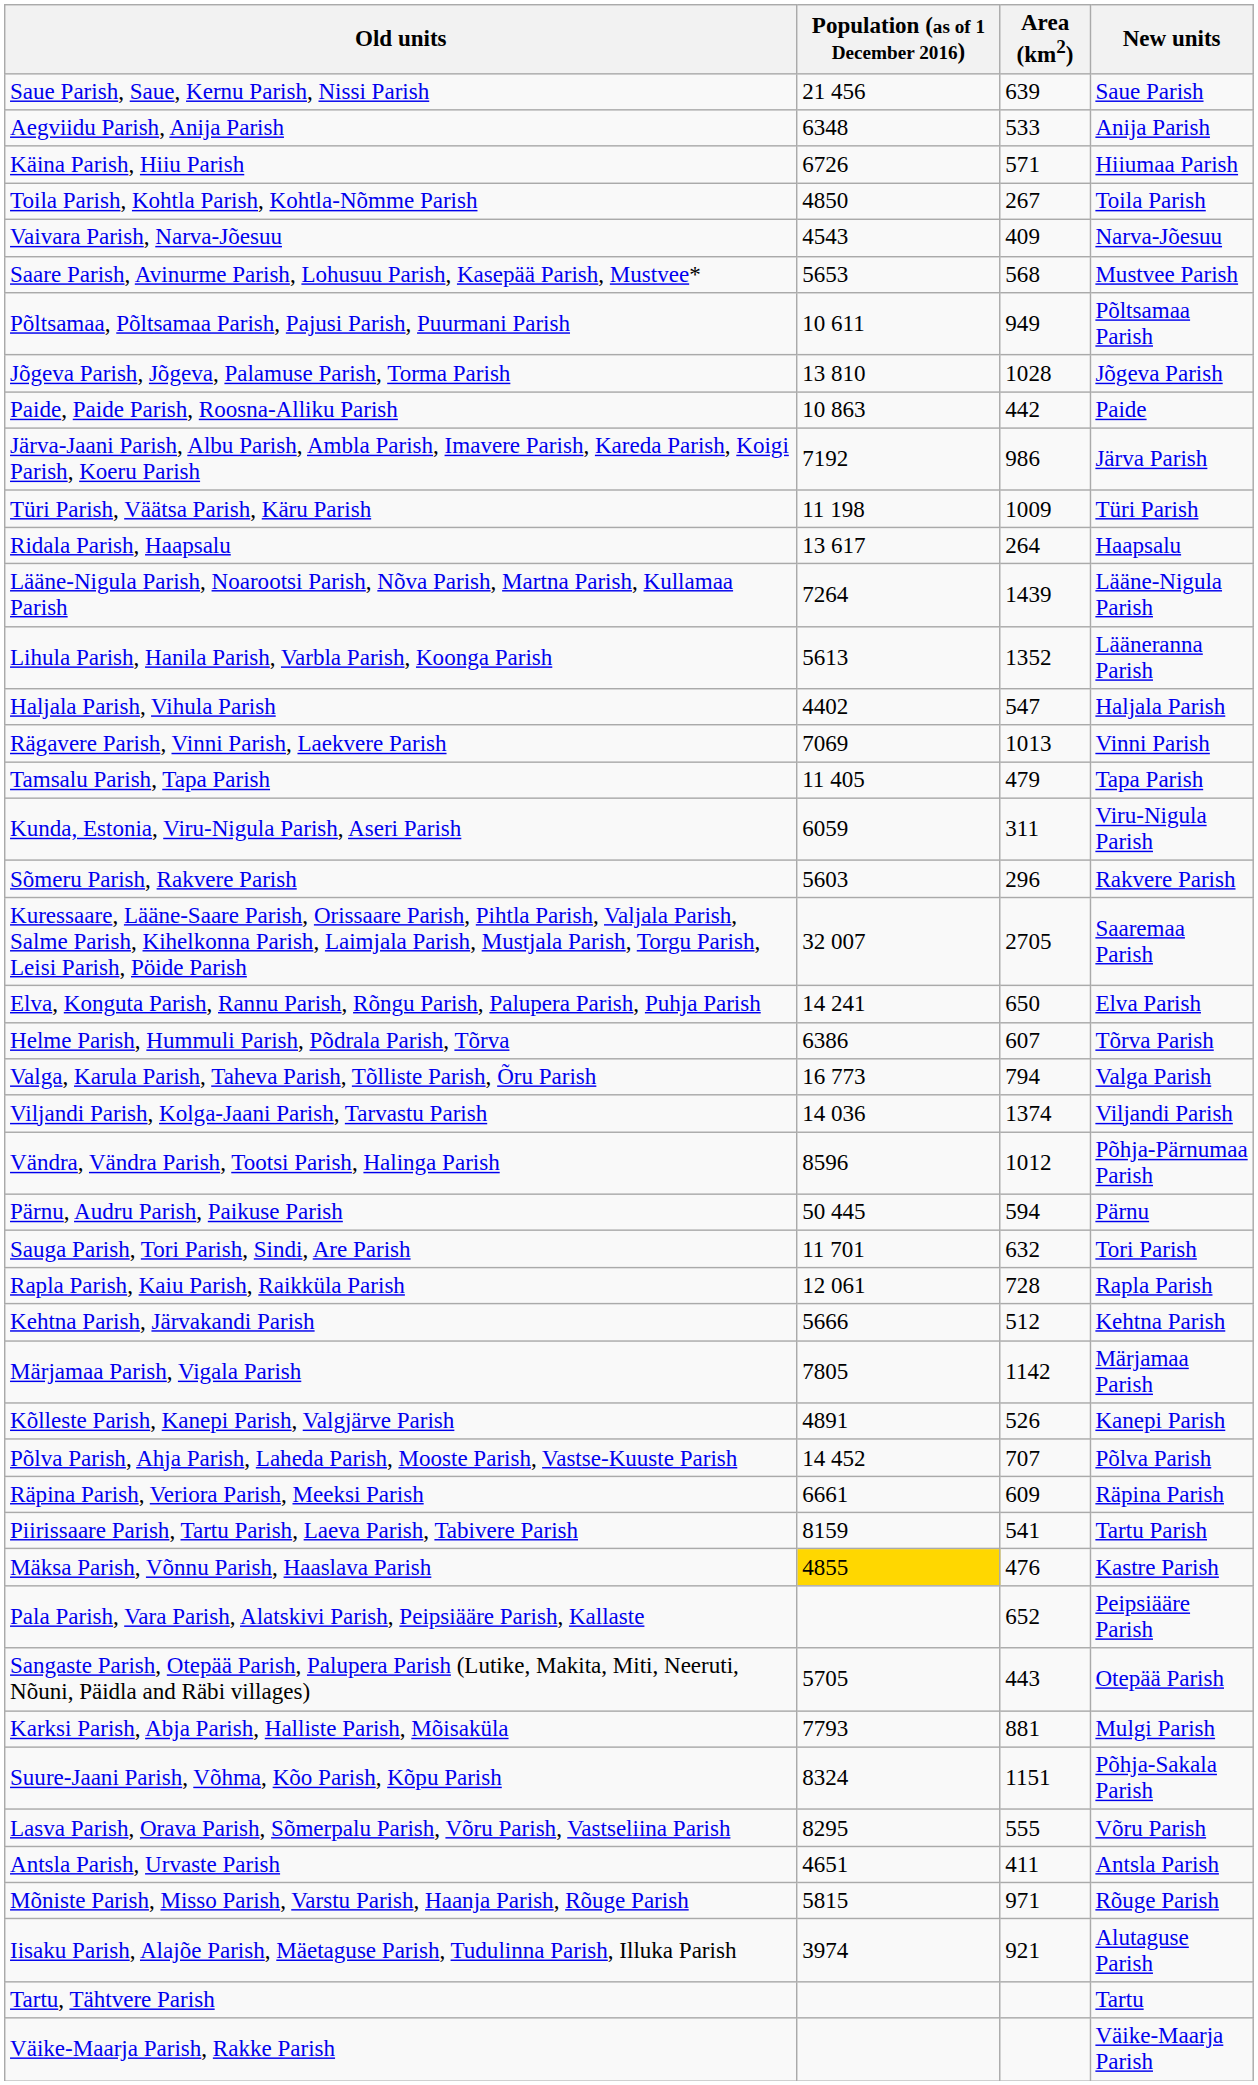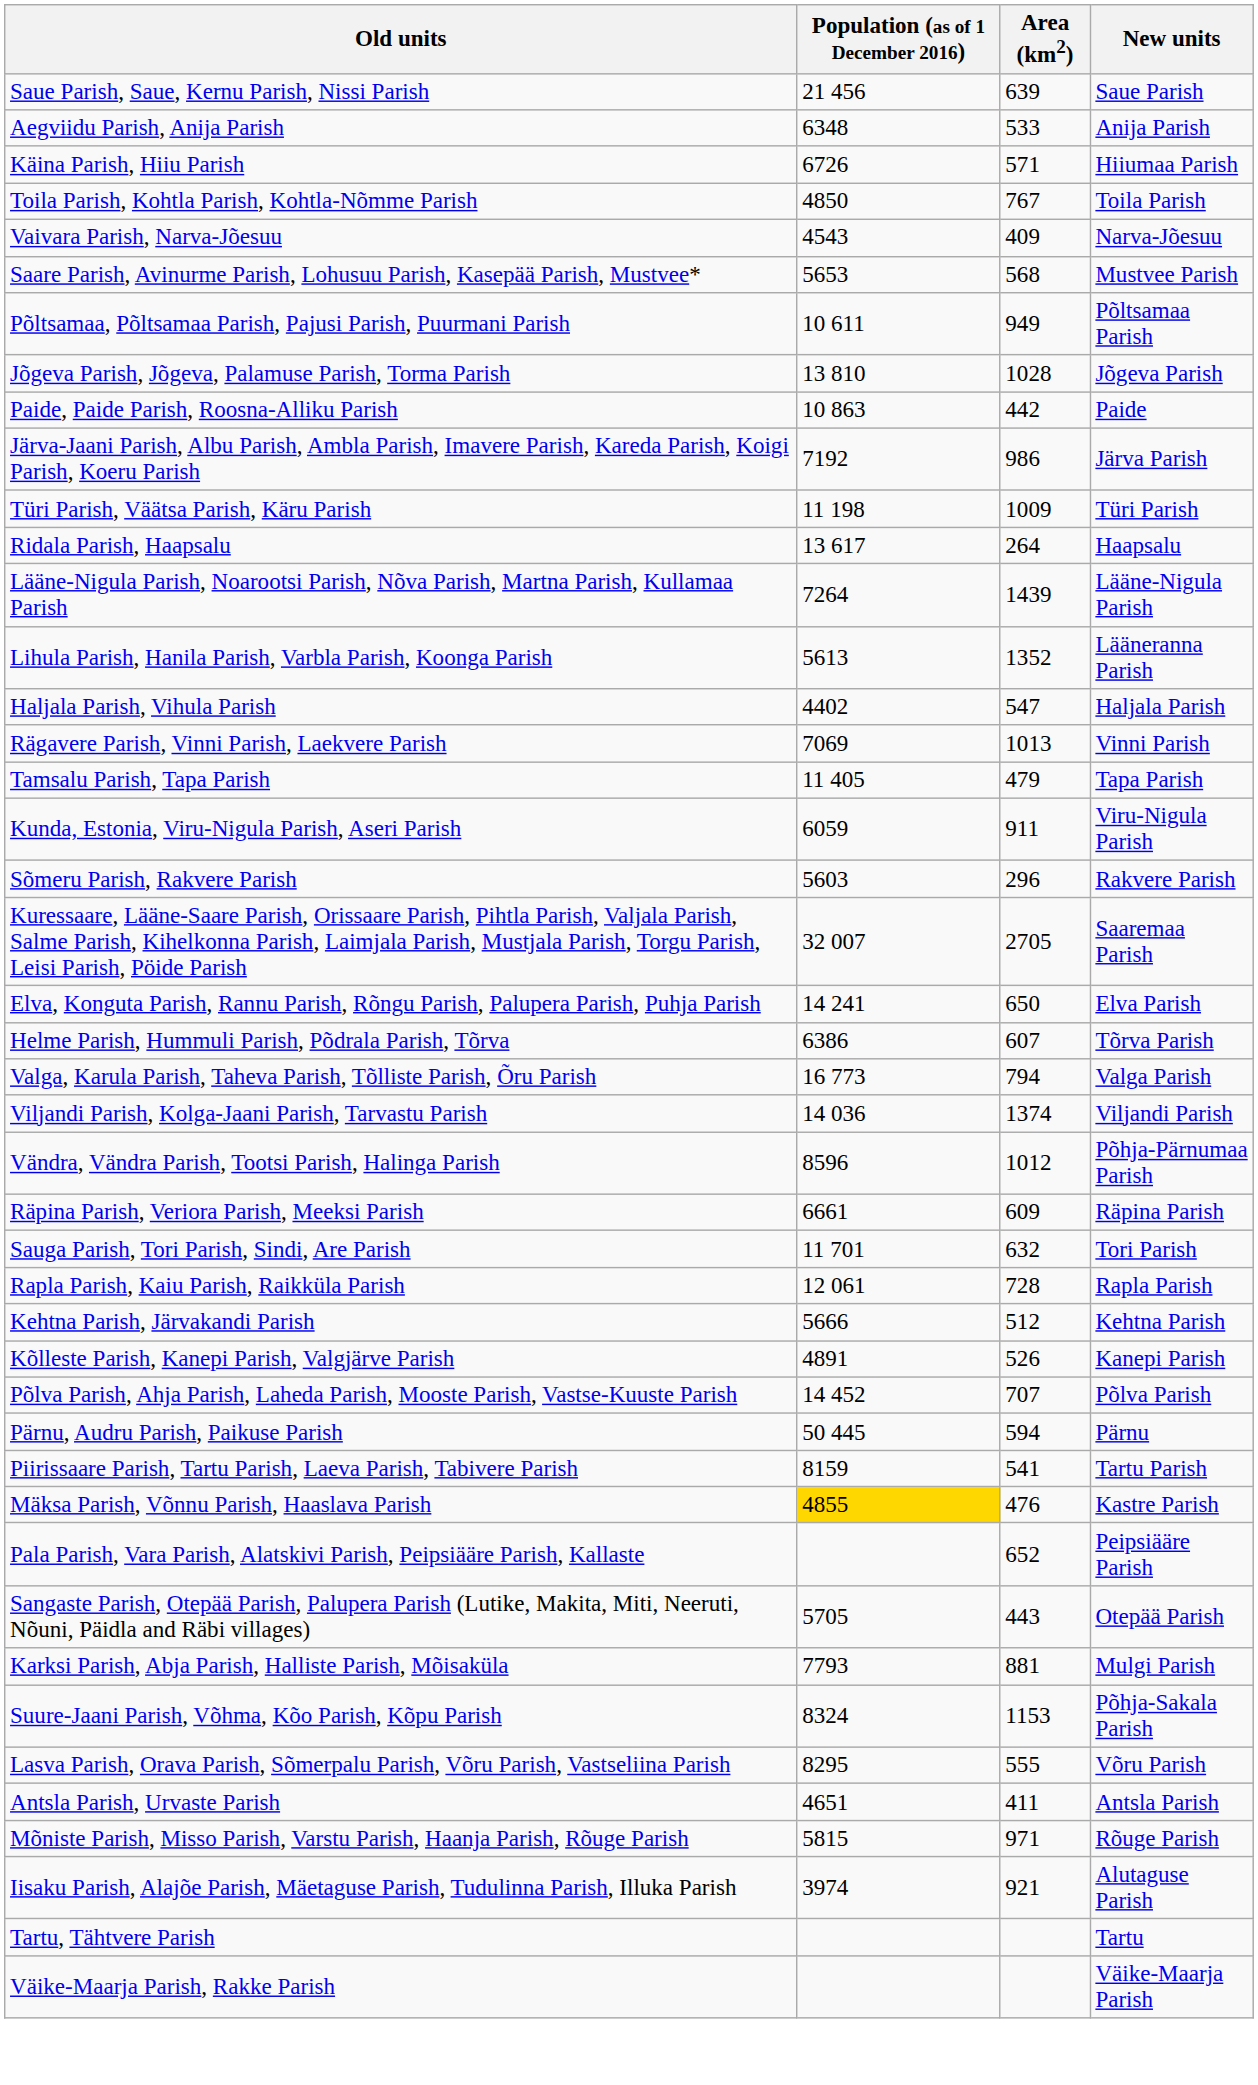Toila Parish, Kohtla Parish, Kohtla-Nõmme Parish | Area (km2): 267 -> 767
Kunda, Estonia, Viru-Nigula Parish, Aseri Parish | Area (km2): 311 -> 911
rows swapped: Pärnu, Audru Parish, Paikuse Parish <-> Räpina Parish, Veriora Parish, Meeksi Parish
- row: Märjamaa Parish, Vigala Parish | 7805 | 1142 | Märjamaa Parish
Suure-Jaani Parish, Võhma, Kõo Parish, Kõpu Parish | Area (km2): 1151 -> 1153
